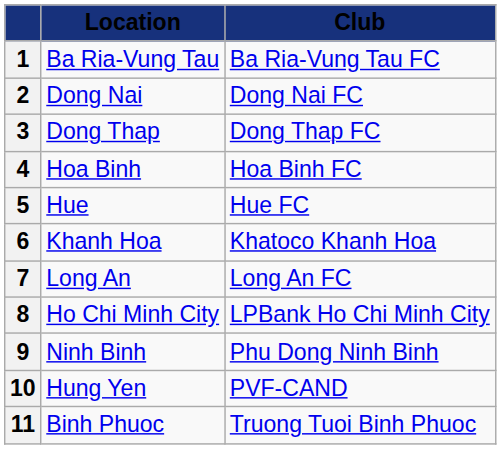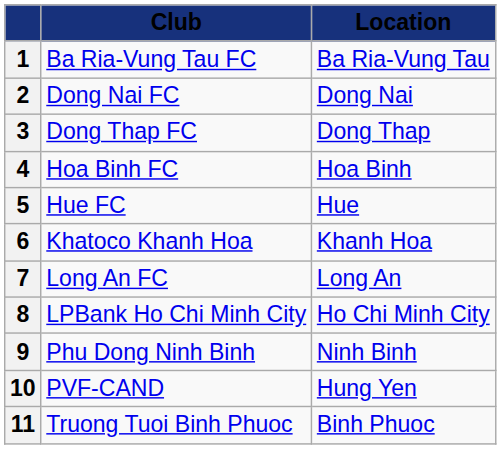columns swapped: Club <-> Location
